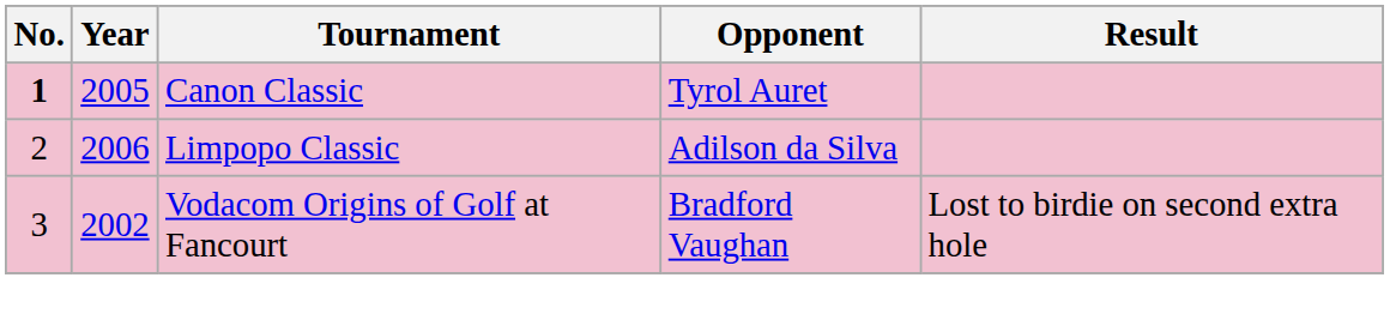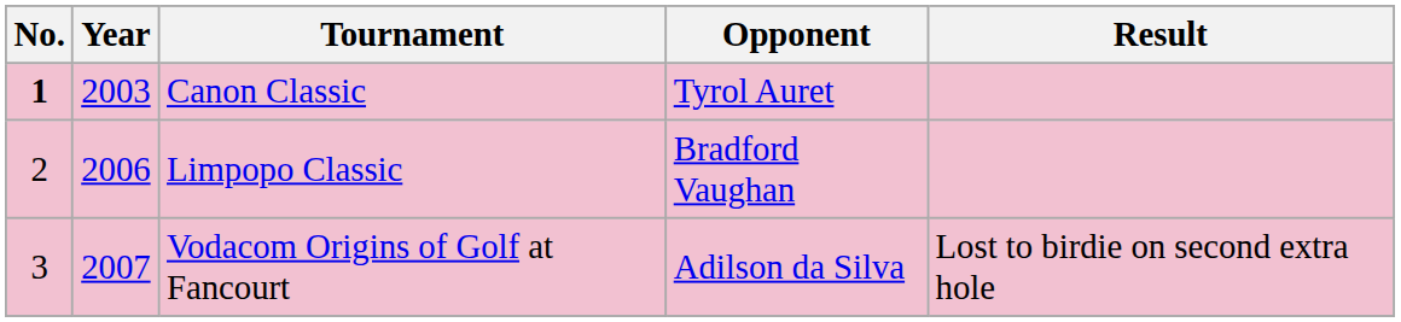Canon Classic | Year: 2005 -> 2003
Limpopo Classic | Opponent: Adilson da Silva -> Bradford Vaughan
Vodacom Origins of Golf at Fancourt | Year: 2002 -> 2007
Vodacom Origins of Golf at Fancourt | Opponent: Bradford Vaughan -> Adilson da Silva
